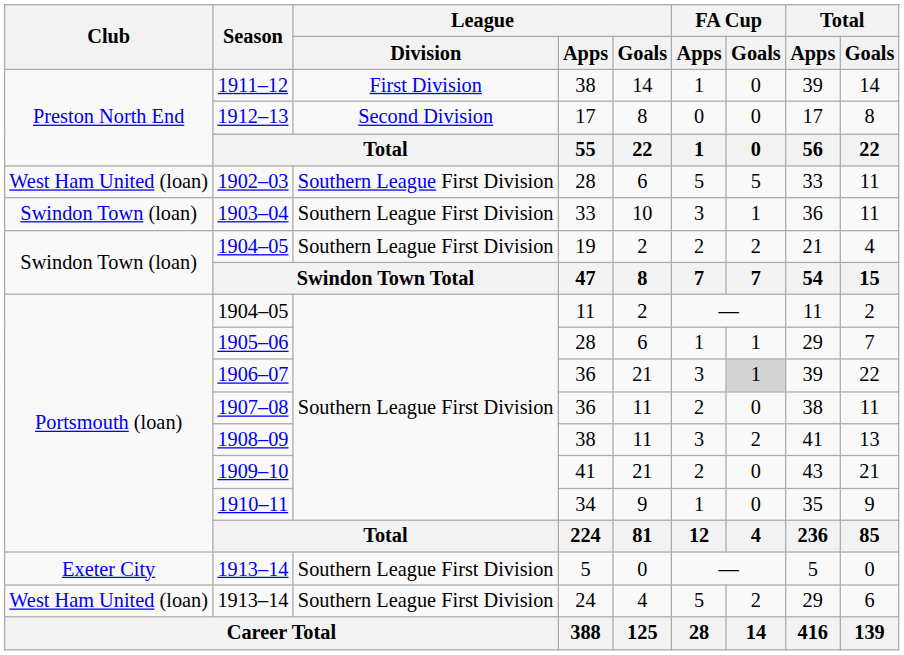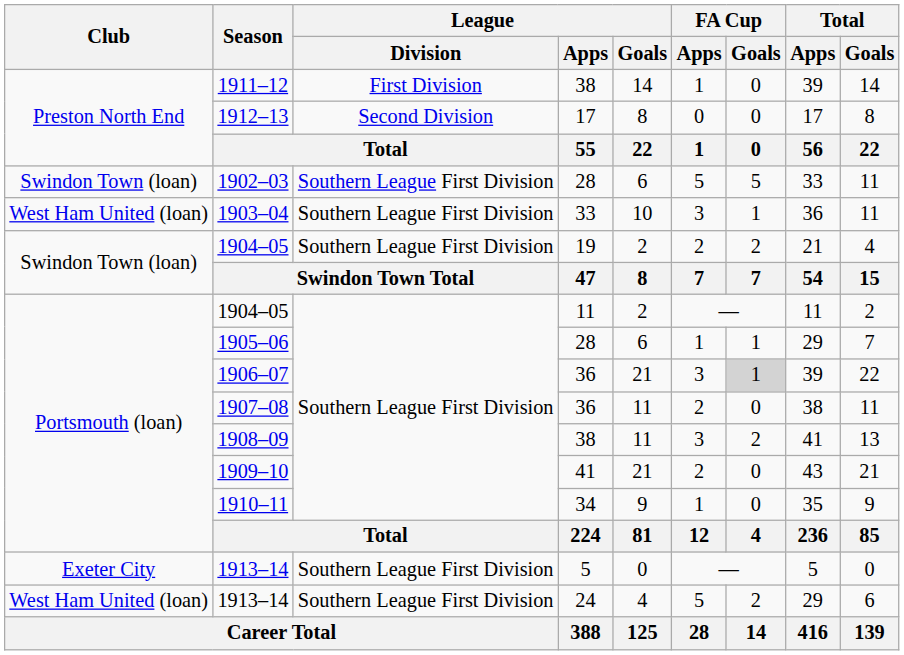1902–03 | Club: West Ham United (loan) -> Swindon Town (loan)
1903–04 | Club: Swindon Town (loan) -> West Ham United (loan)
